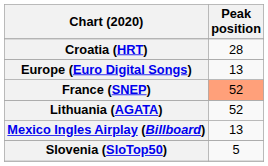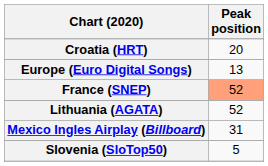Croatia (HRT) | Peak position: 28 -> 20
Mexico Ingles Airplay (Billboard) | Peak position: 13 -> 31
